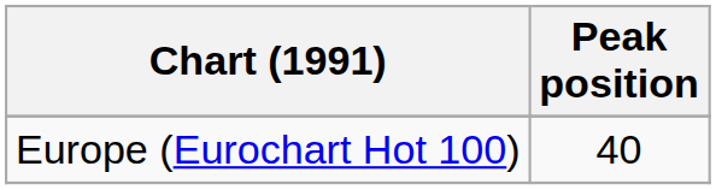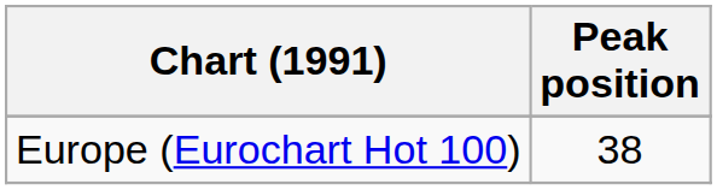Europe (Eurochart Hot 100) | Peak position: 40 -> 38
